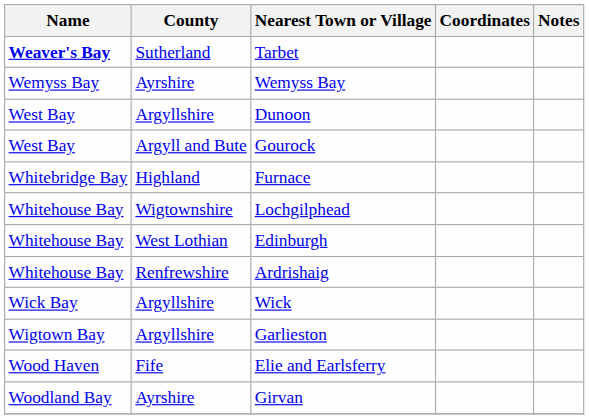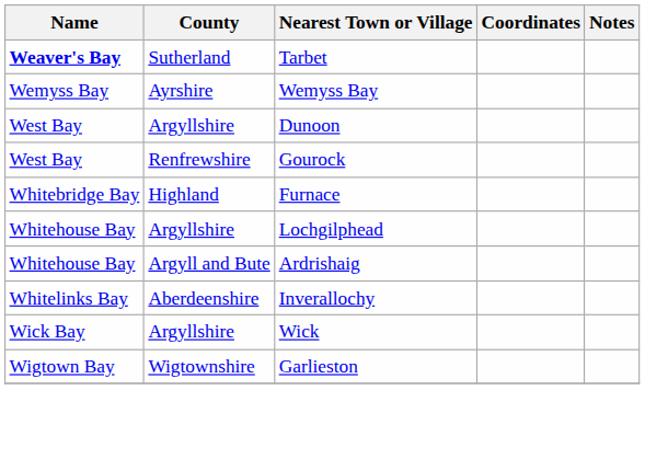Gourock | County: Argyll and Bute -> Renfrewshire
Lochgilphead | County: Wigtownshire -> Argyllshire
- row: Whitehouse Bay | West Lothian | Edinburgh
Ardrishaig | County: Renfrewshire -> Argyll and Bute
+ row: Whitelinks Bay | Aberdeenshire | Inverallochy
Garlieston | County: Argyllshire -> Wigtownshire
- row: Wood Haven | Fife | Elie and Earlsferry
- row: Woodland Bay | Ayrshire | Girvan
